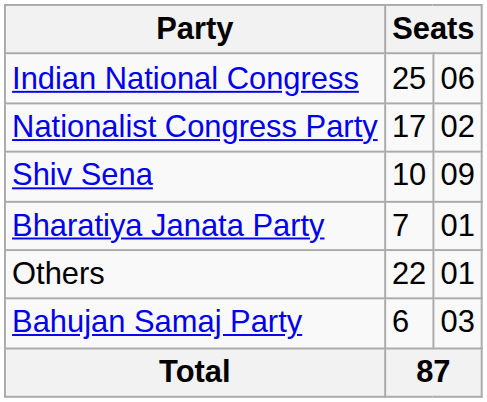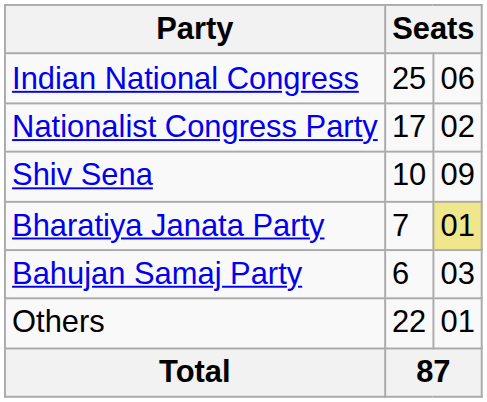Bharatiya Janata Party | column 3: no background -> khaki background
rows swapped: Bahujan Samaj Party <-> Others
